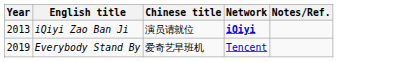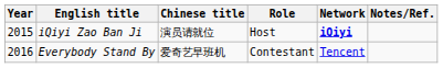+ column: Role | Host | Contestant
iQiyi Zao Ban Ji | Year: 2013 -> 2015
Everybody Stand By | Year: 2019 -> 2016
